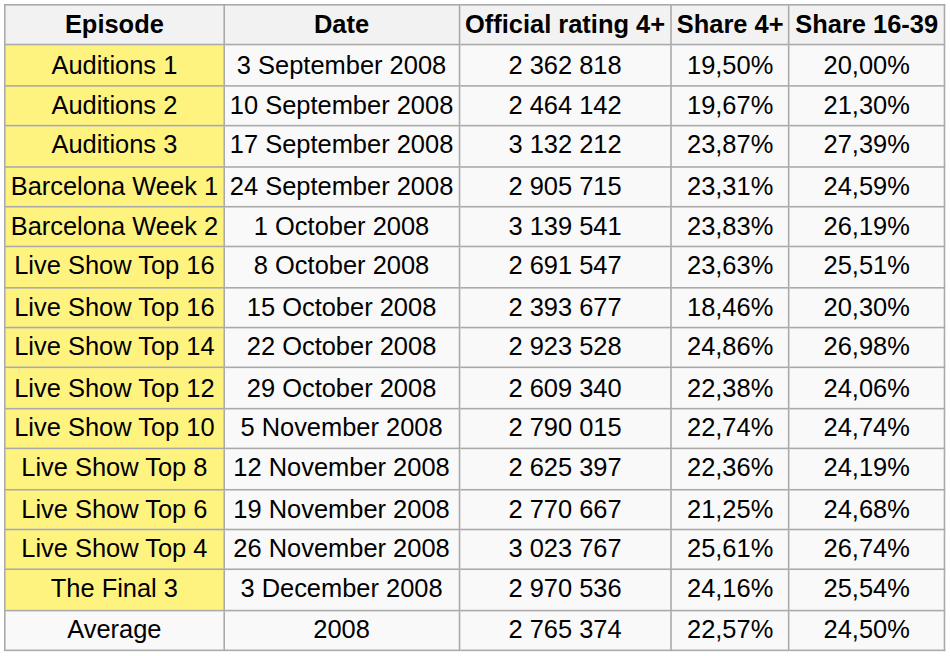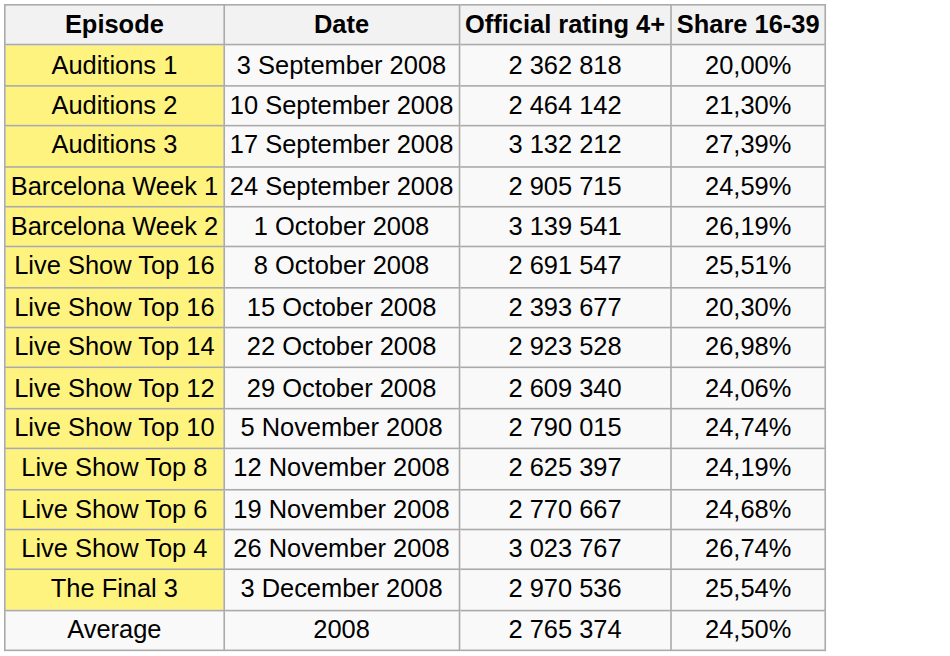- column: Share 4+ | 19,50% | 19,67% | 23,87% | 23,31% | 23,83% | 23,63% | 18,46% | 24,86% | 22,38% | 22,74% | 22,36% | 21,25% | 25,61% | 24,16% | 22,57%
